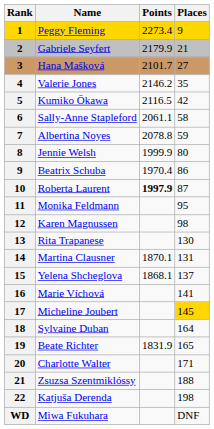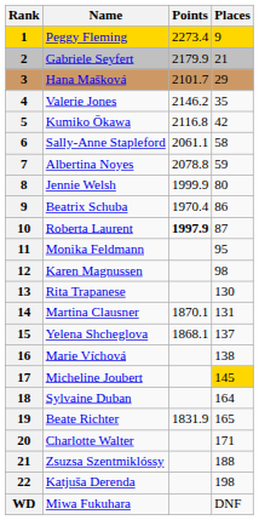Hana Mašková | Places: 27 -> 29
Kumiko Ōkawa | Points: 2116.5 -> 2116.8
Marie Víchová | Places: 141 -> 138
